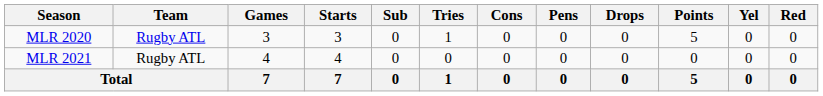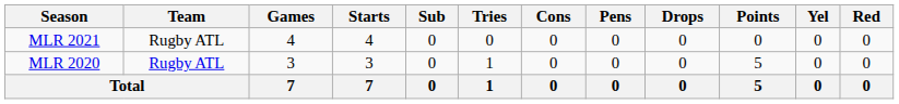rows swapped: MLR 2020 <-> MLR 2021
